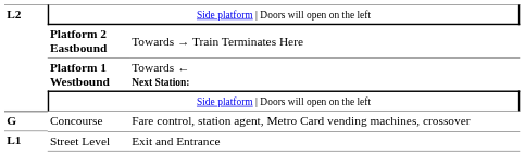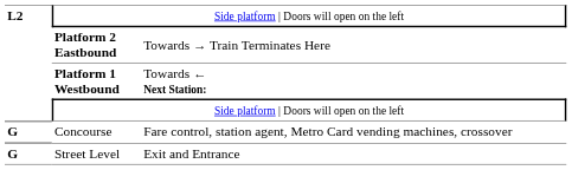Street Level | column 1: L1 -> G
